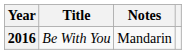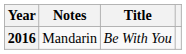columns swapped: Title <-> Notes
